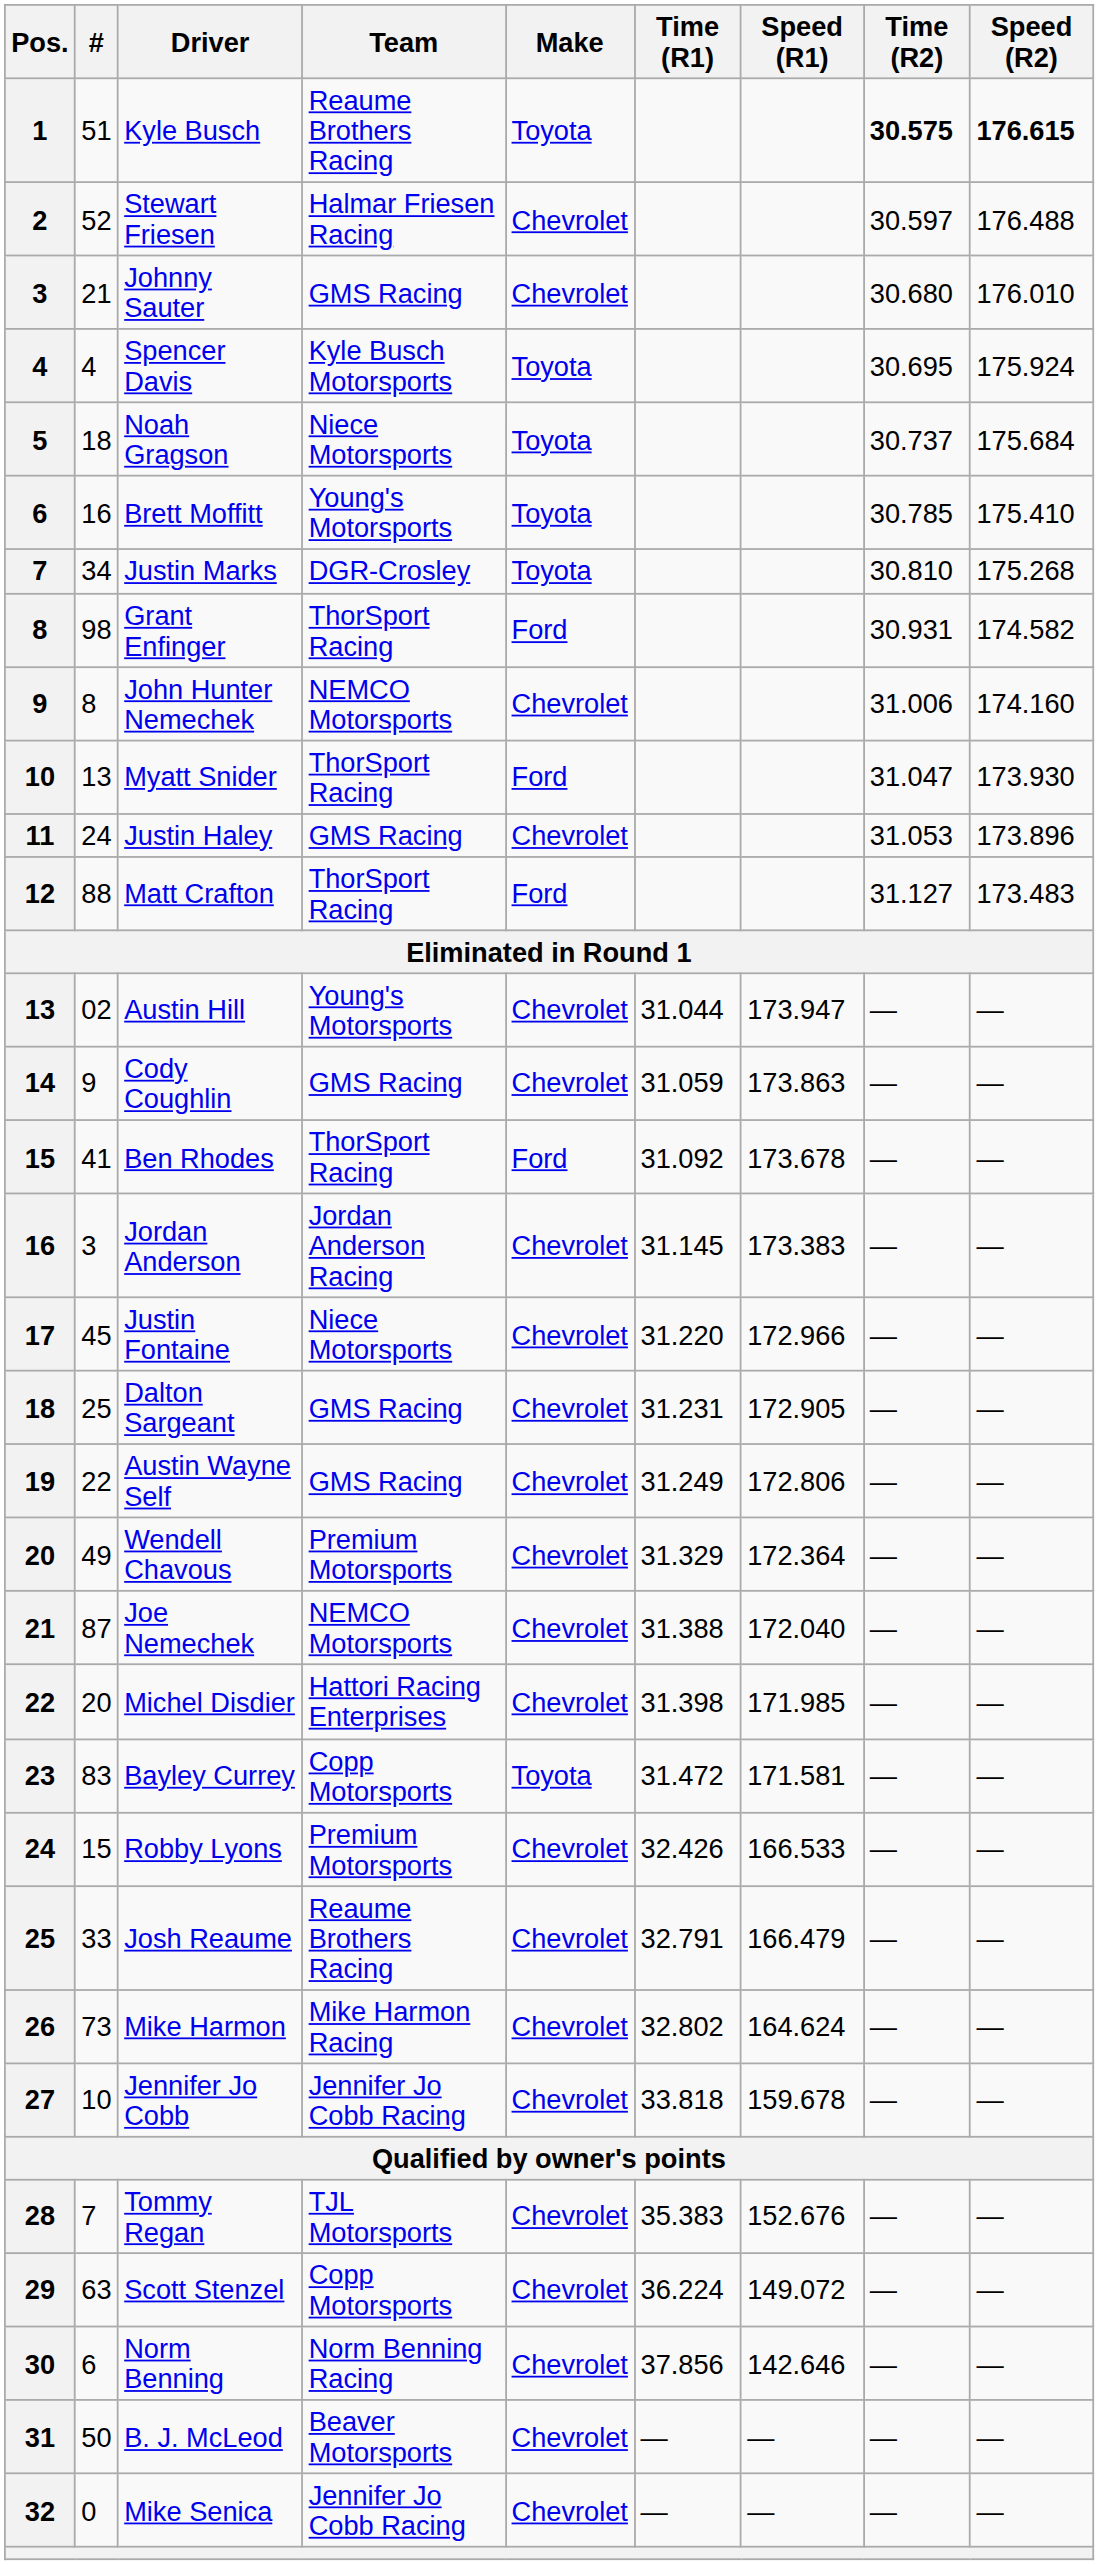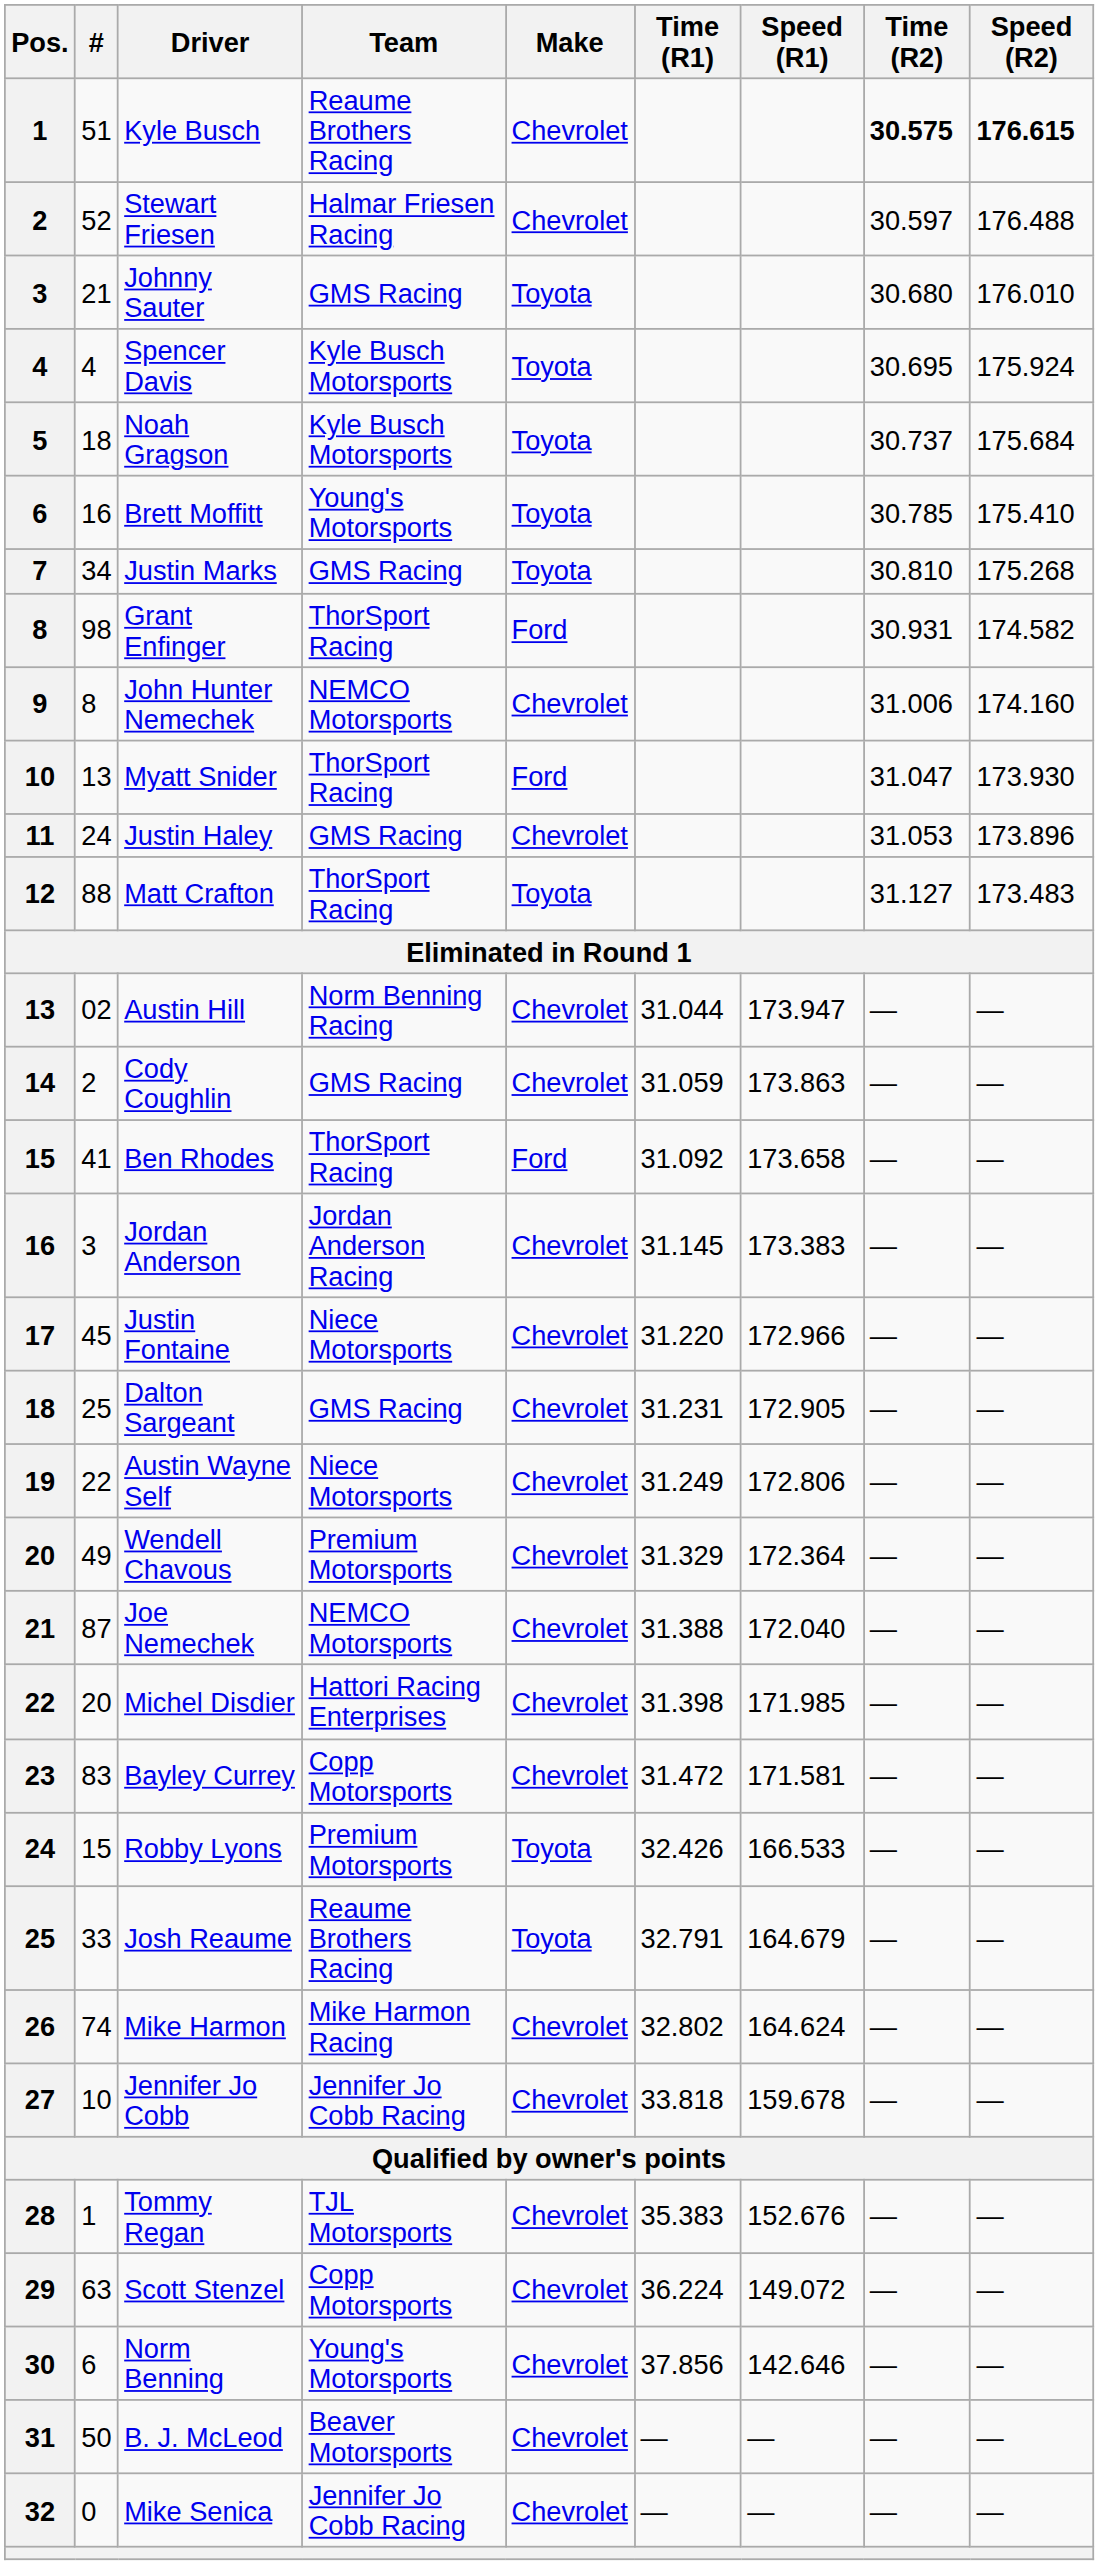Kyle Busch | Make: Toyota -> Chevrolet
Johnny Sauter | Make: Chevrolet -> Toyota
Noah Gragson | Team: Niece Motorsports -> Kyle Busch Motorsports
Justin Marks | Team: DGR-Crosley -> GMS Racing
Matt Crafton | Make: Ford -> Toyota
Austin Hill | Team: Young's Motorsports -> Norm Benning Racing
Cody Coughlin | #: 9 -> 2
Ben Rhodes | Speed (R1): 173.678 -> 173.658
Austin Wayne Self | Team: GMS Racing -> Niece Motorsports
Bayley Currey | Make: Toyota -> Chevrolet
Robby Lyons | Make: Chevrolet -> Toyota
Josh Reaume | Make: Chevrolet -> Toyota
Josh Reaume | Speed (R1): 166.479 -> 164.679
Mike Harmon | #: 73 -> 74
Tommy Regan | #: 7 -> 1
Norm Benning | Team: Norm Benning Racing -> Young's Motorsports
